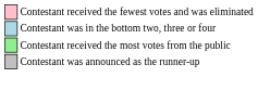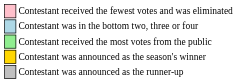+ row: Contestant was announced as the season's winner
